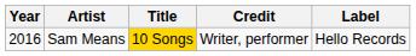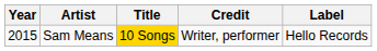Sam Means | Year: 2016 -> 2015
